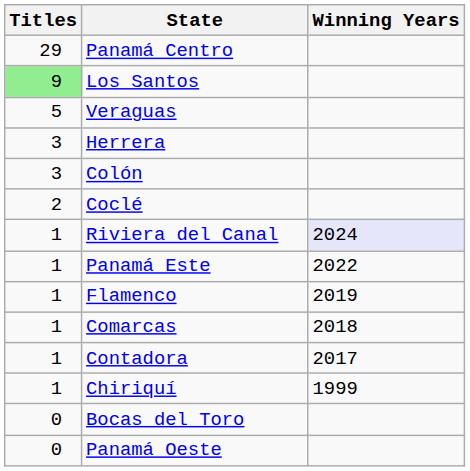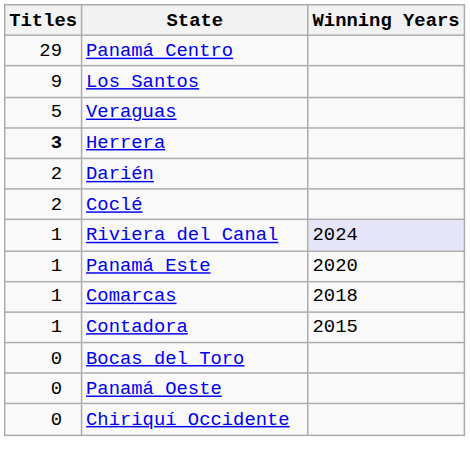Los Santos | Titles: lightgreen background -> no background
Herrera | Titles: normal -> bold
- row: 3 | Colón
+ row: 2 | Darién
Panamá Este | Winning Years: 2022 -> 2020
- row: 1 | Flamenco | 2019
Contadora | Winning Years: 2017 -> 2015
- row: 1 | Chiriquí | 1999
+ row: 0 | Chiriquí Occidente
